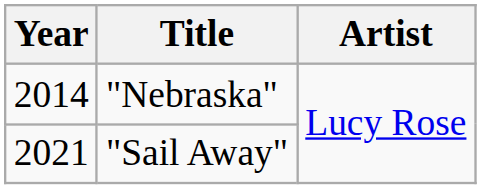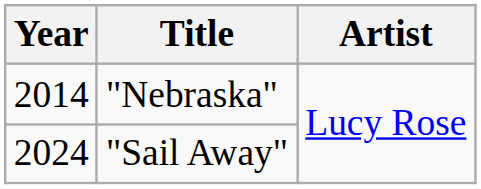"Sail Away" | Year: 2021 -> 2024
